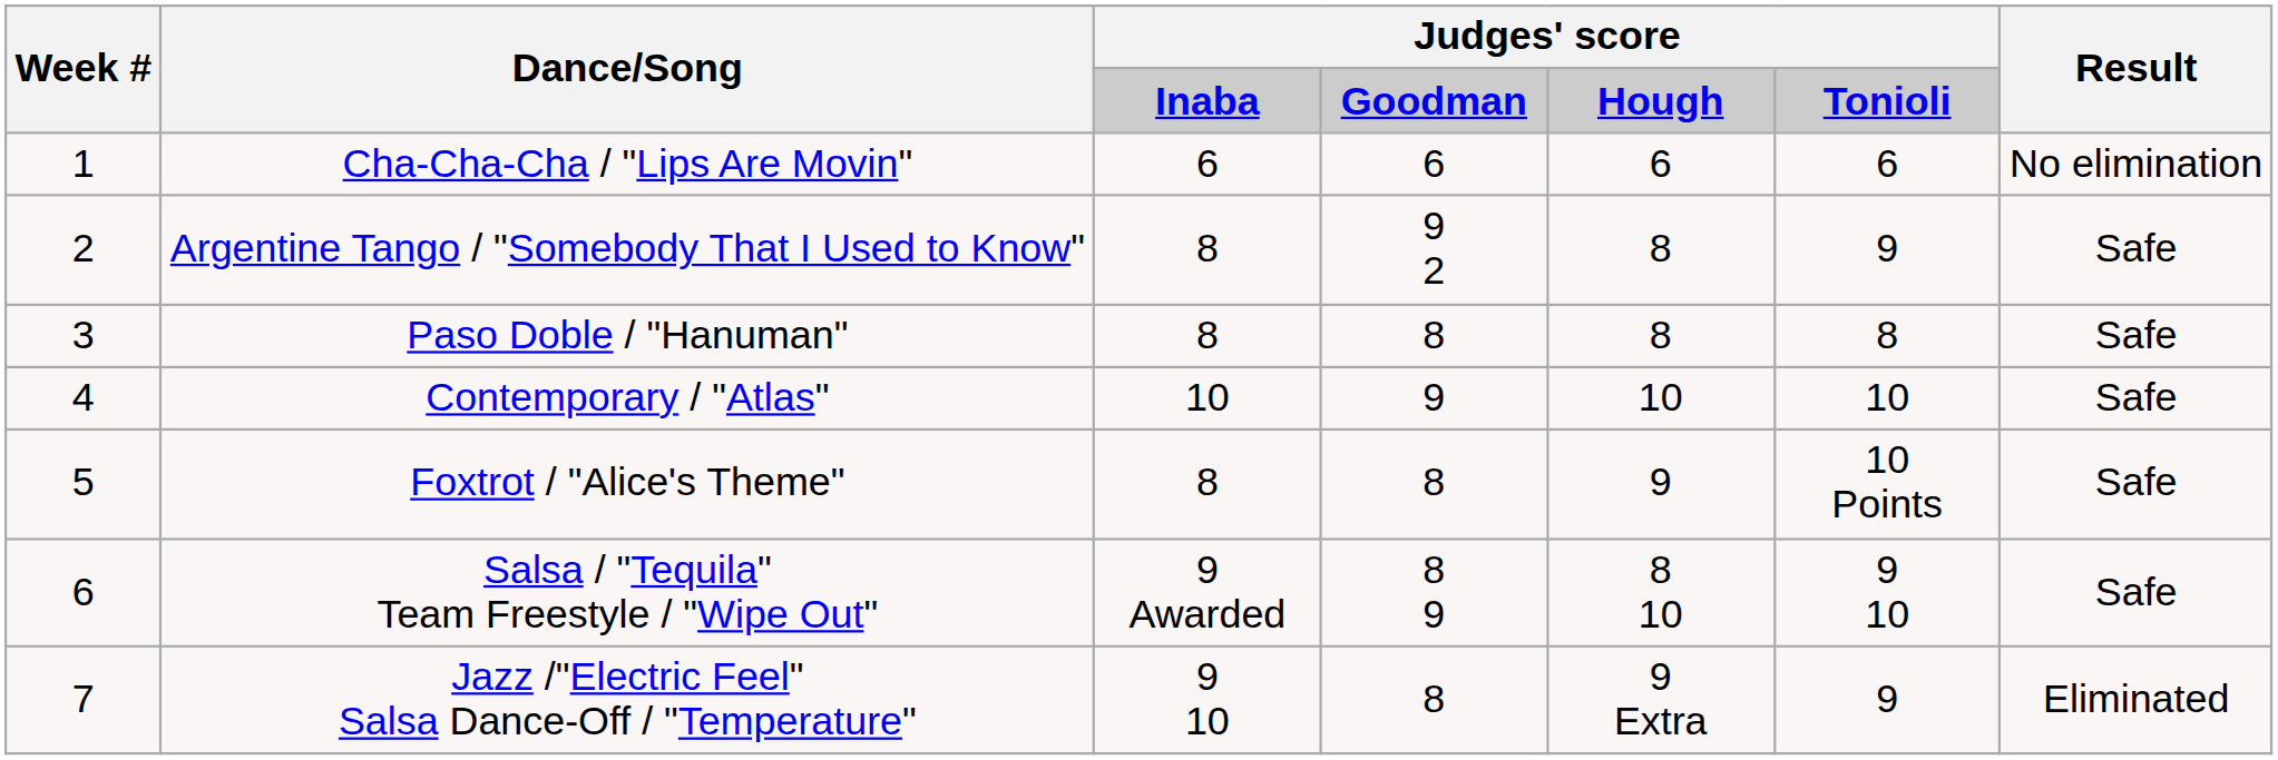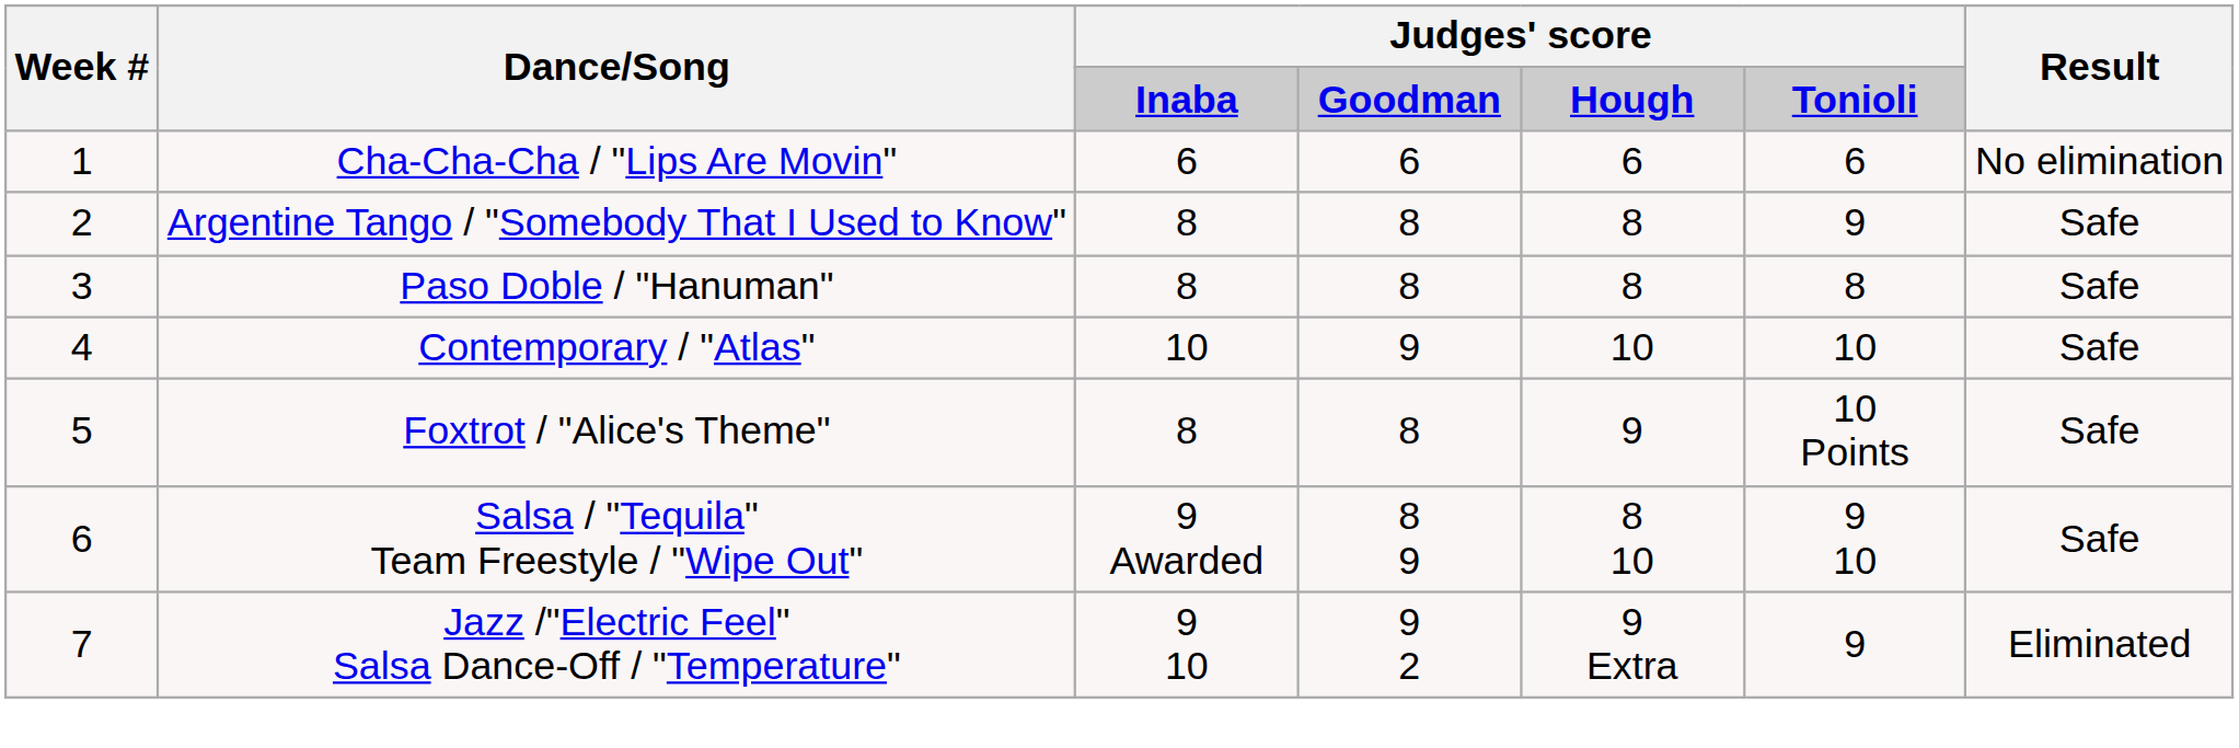Argentine Tango / "Somebody That I Used to Know" | column 4: 9 2 -> 8
Jazz /"Electric Feel" Salsa Dance-Off / "Temperature" | column 4: 8 -> 9 2
